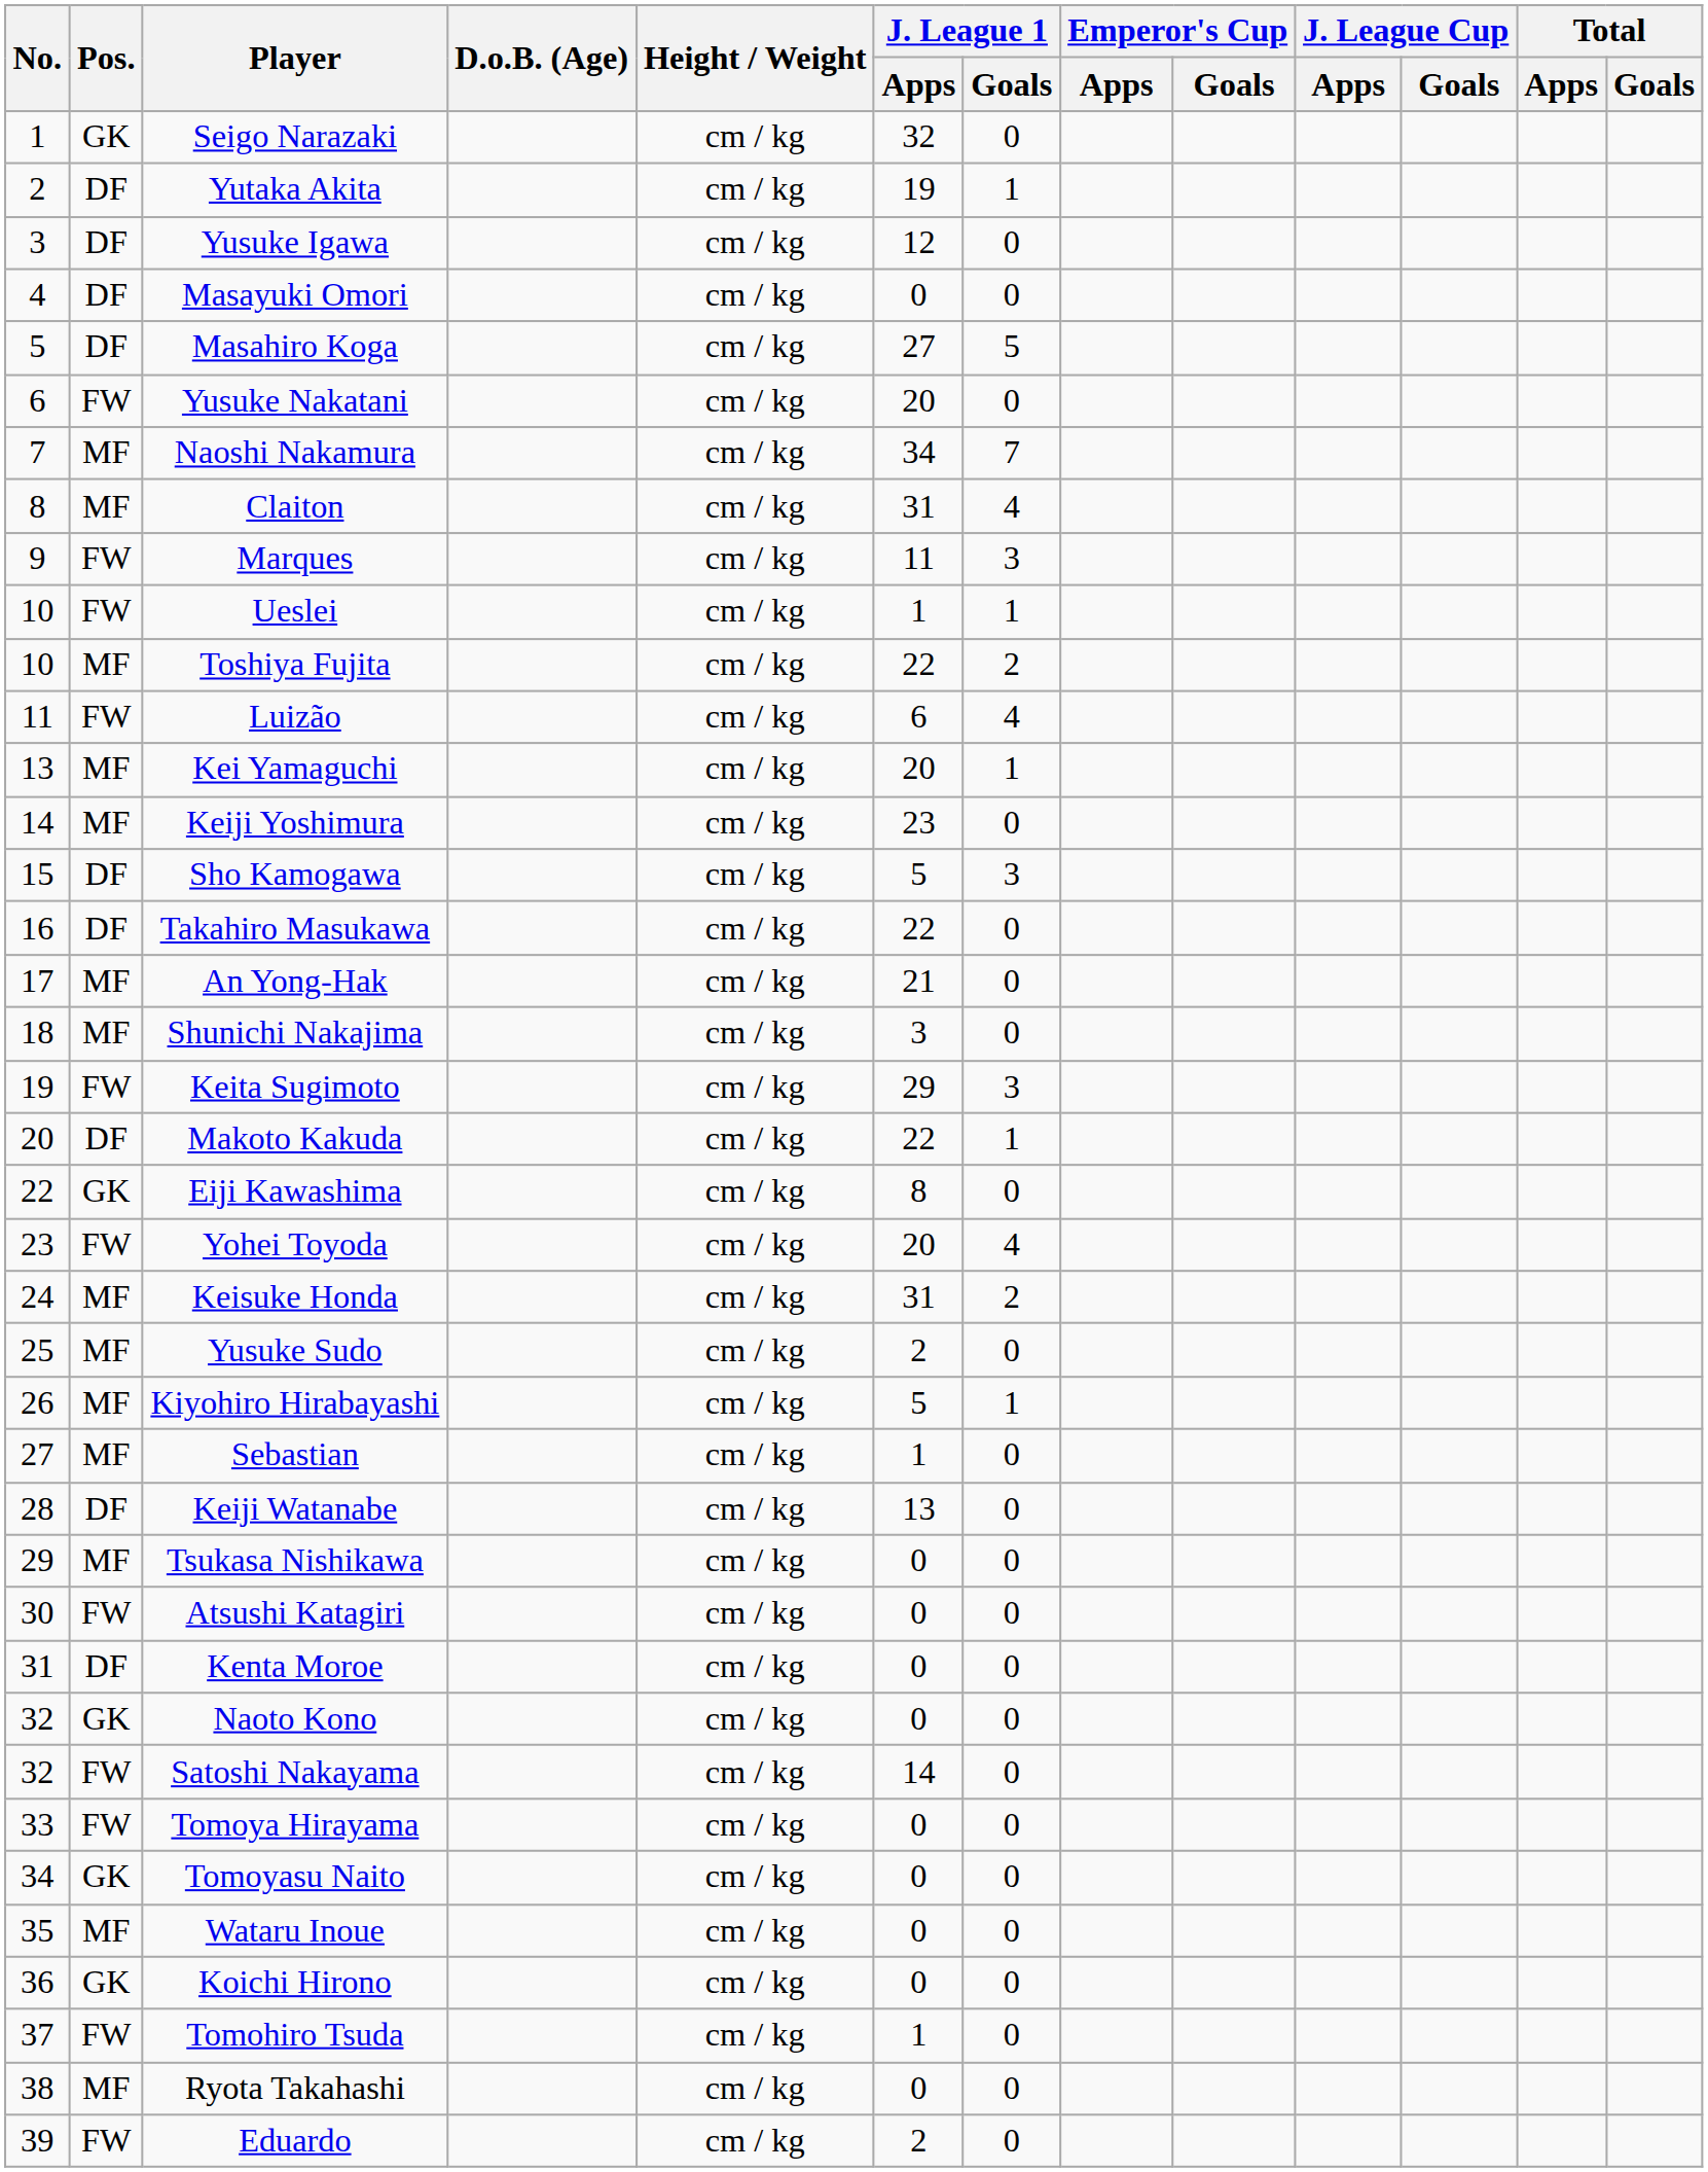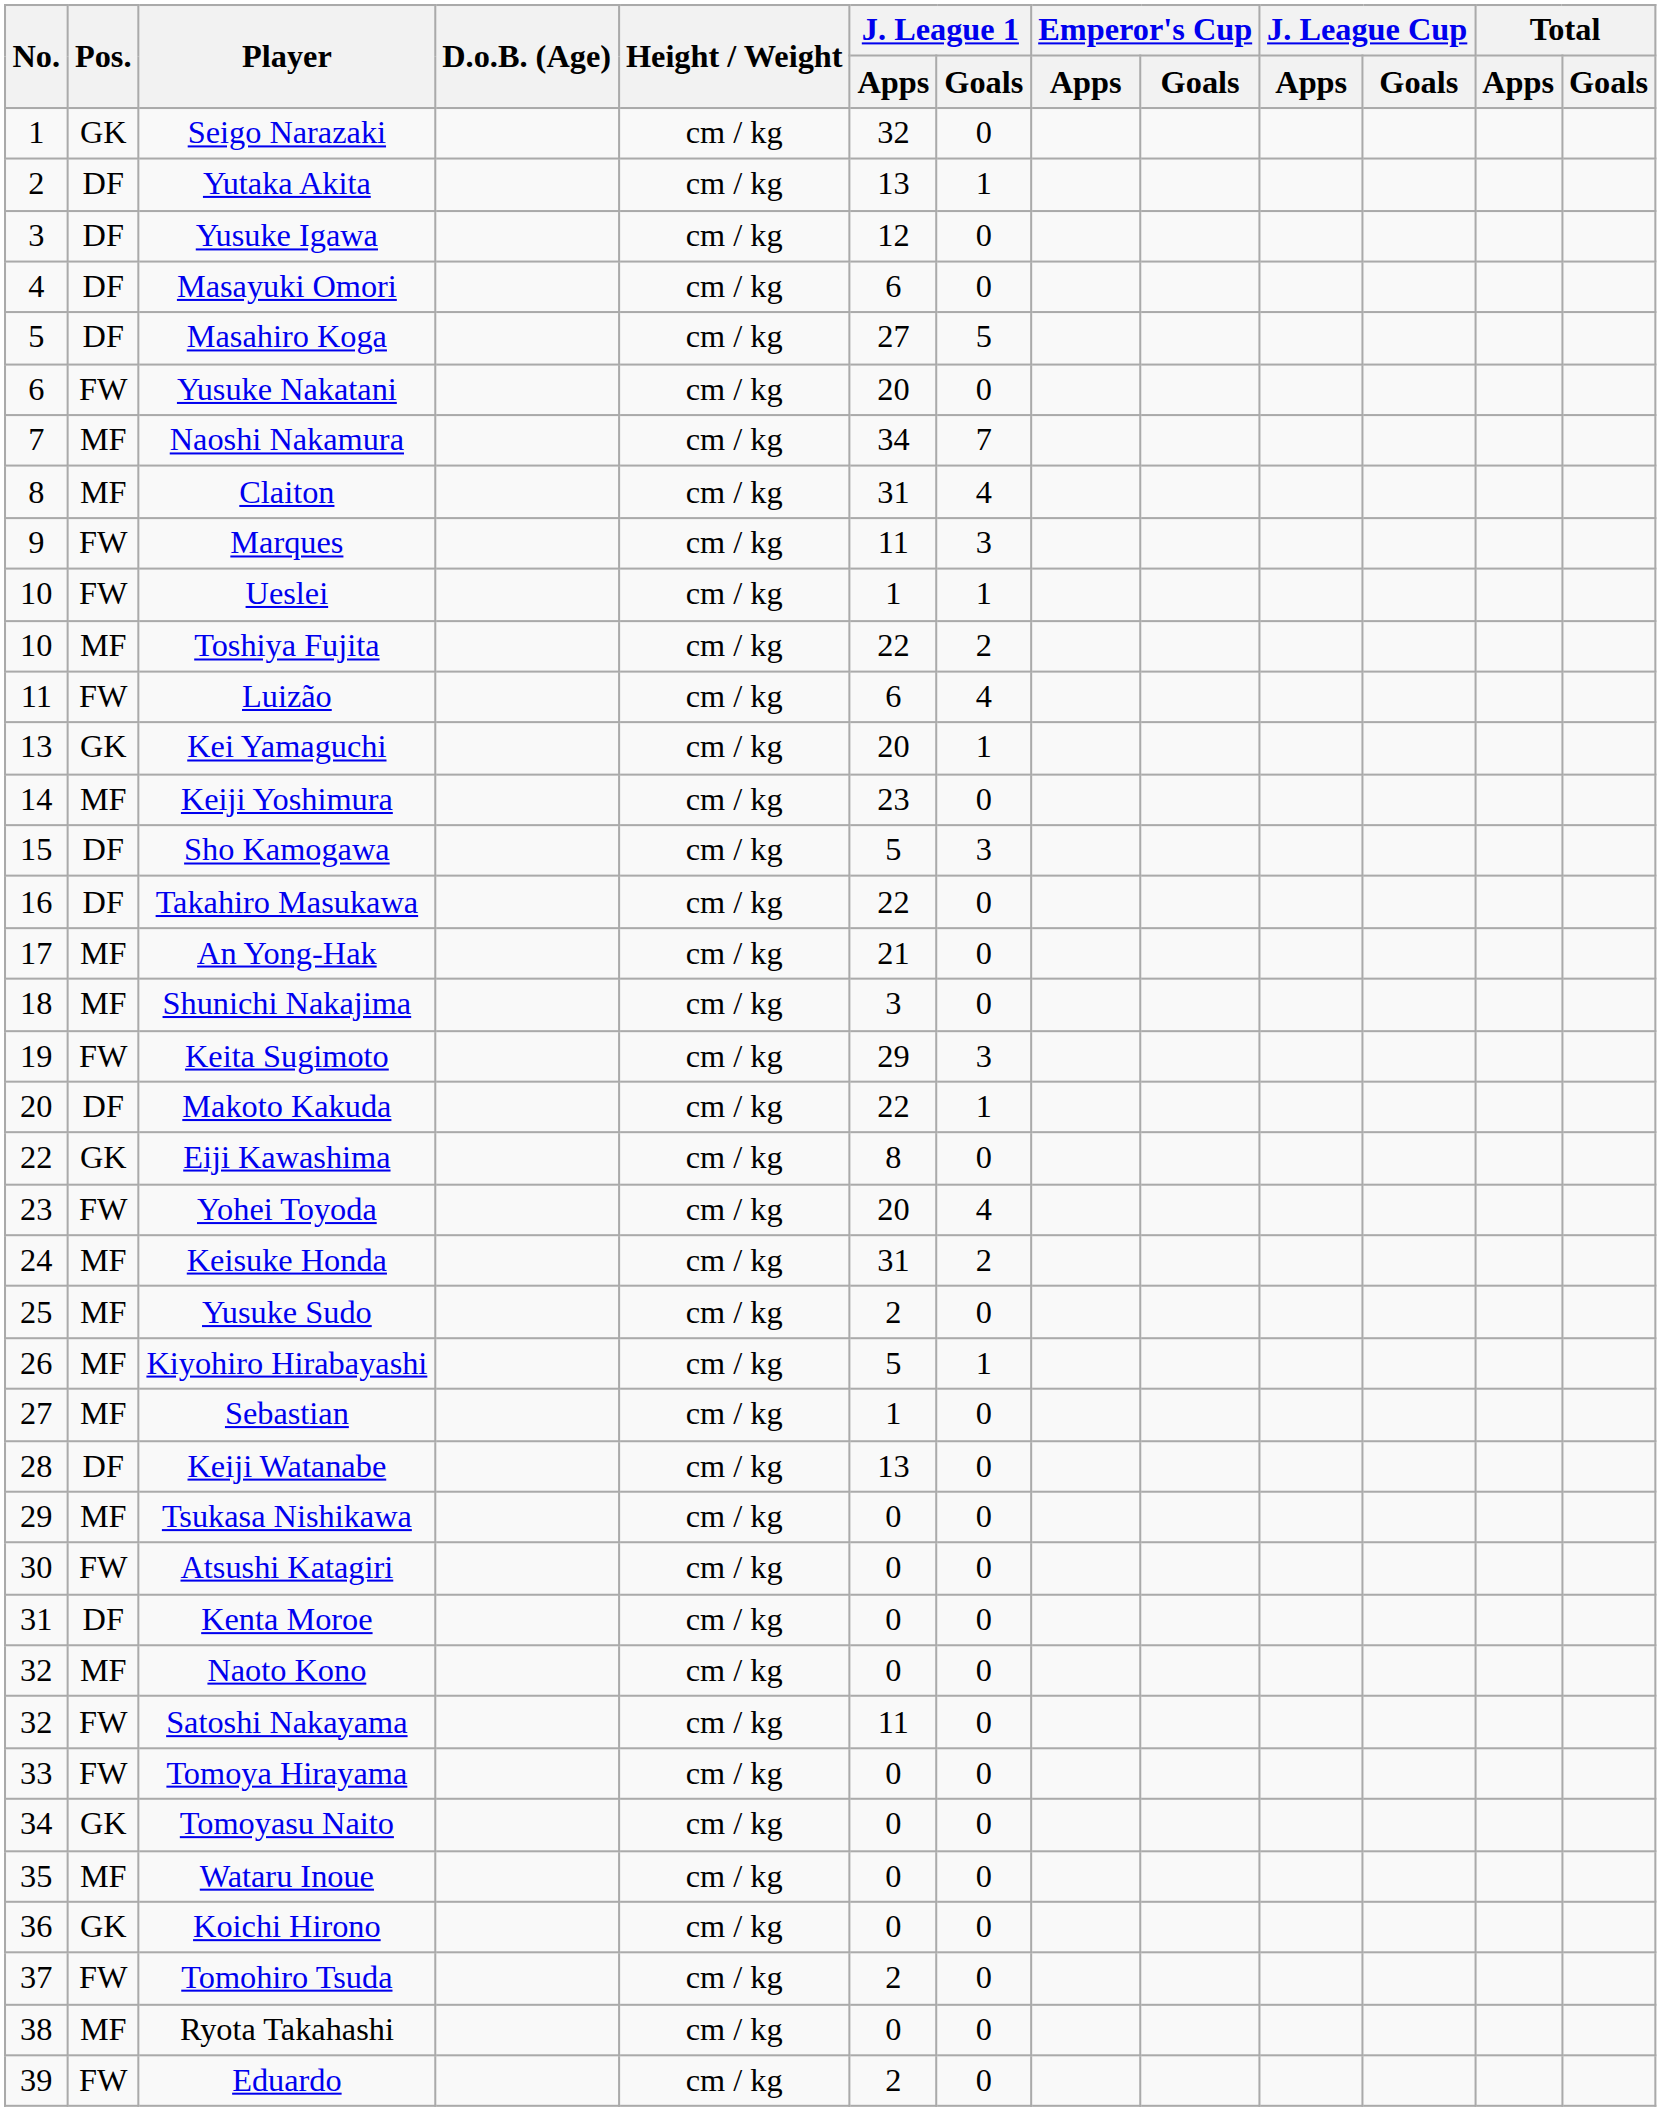Yutaka Akita | J. League 1 / Apps: 19 -> 13
Masayuki Omori | J. League 1 / Apps: 0 -> 6
Kei Yamaguchi | Pos.: MF -> GK
Naoto Kono | Pos.: GK -> MF
Satoshi Nakayama | J. League 1 / Apps: 14 -> 11
Tomohiro Tsuda | J. League 1 / Apps: 1 -> 2
